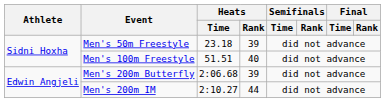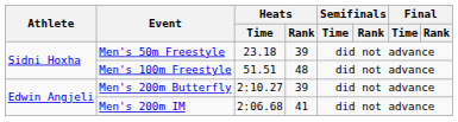Men's 100m Freestyle | Heats / Rank: 40 -> 48
Men's 200m Butterfly | Heats / Time: 2:06.68 -> 2:10.27
Men's 200m IM | Heats / Time: 2:10.27 -> 2:06.68
Men's 200m IM | Heats / Rank: 44 -> 41
